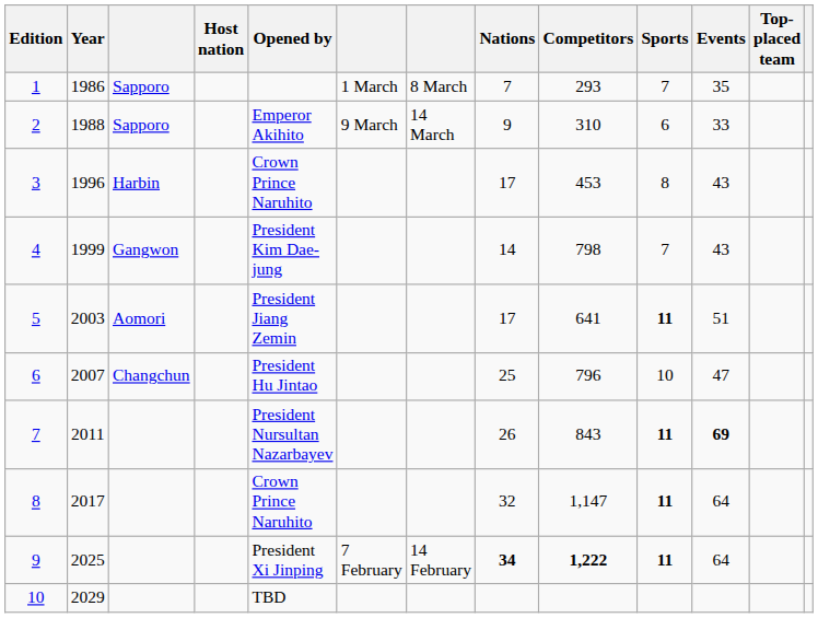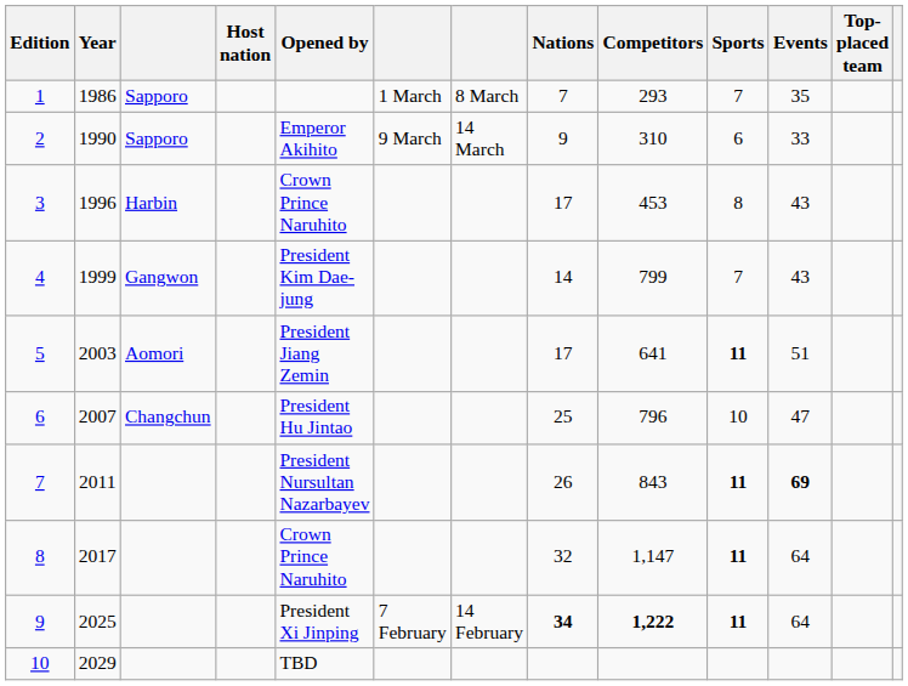2 | Year: 1988 -> 1990
4 | Competitors: 798 -> 799
